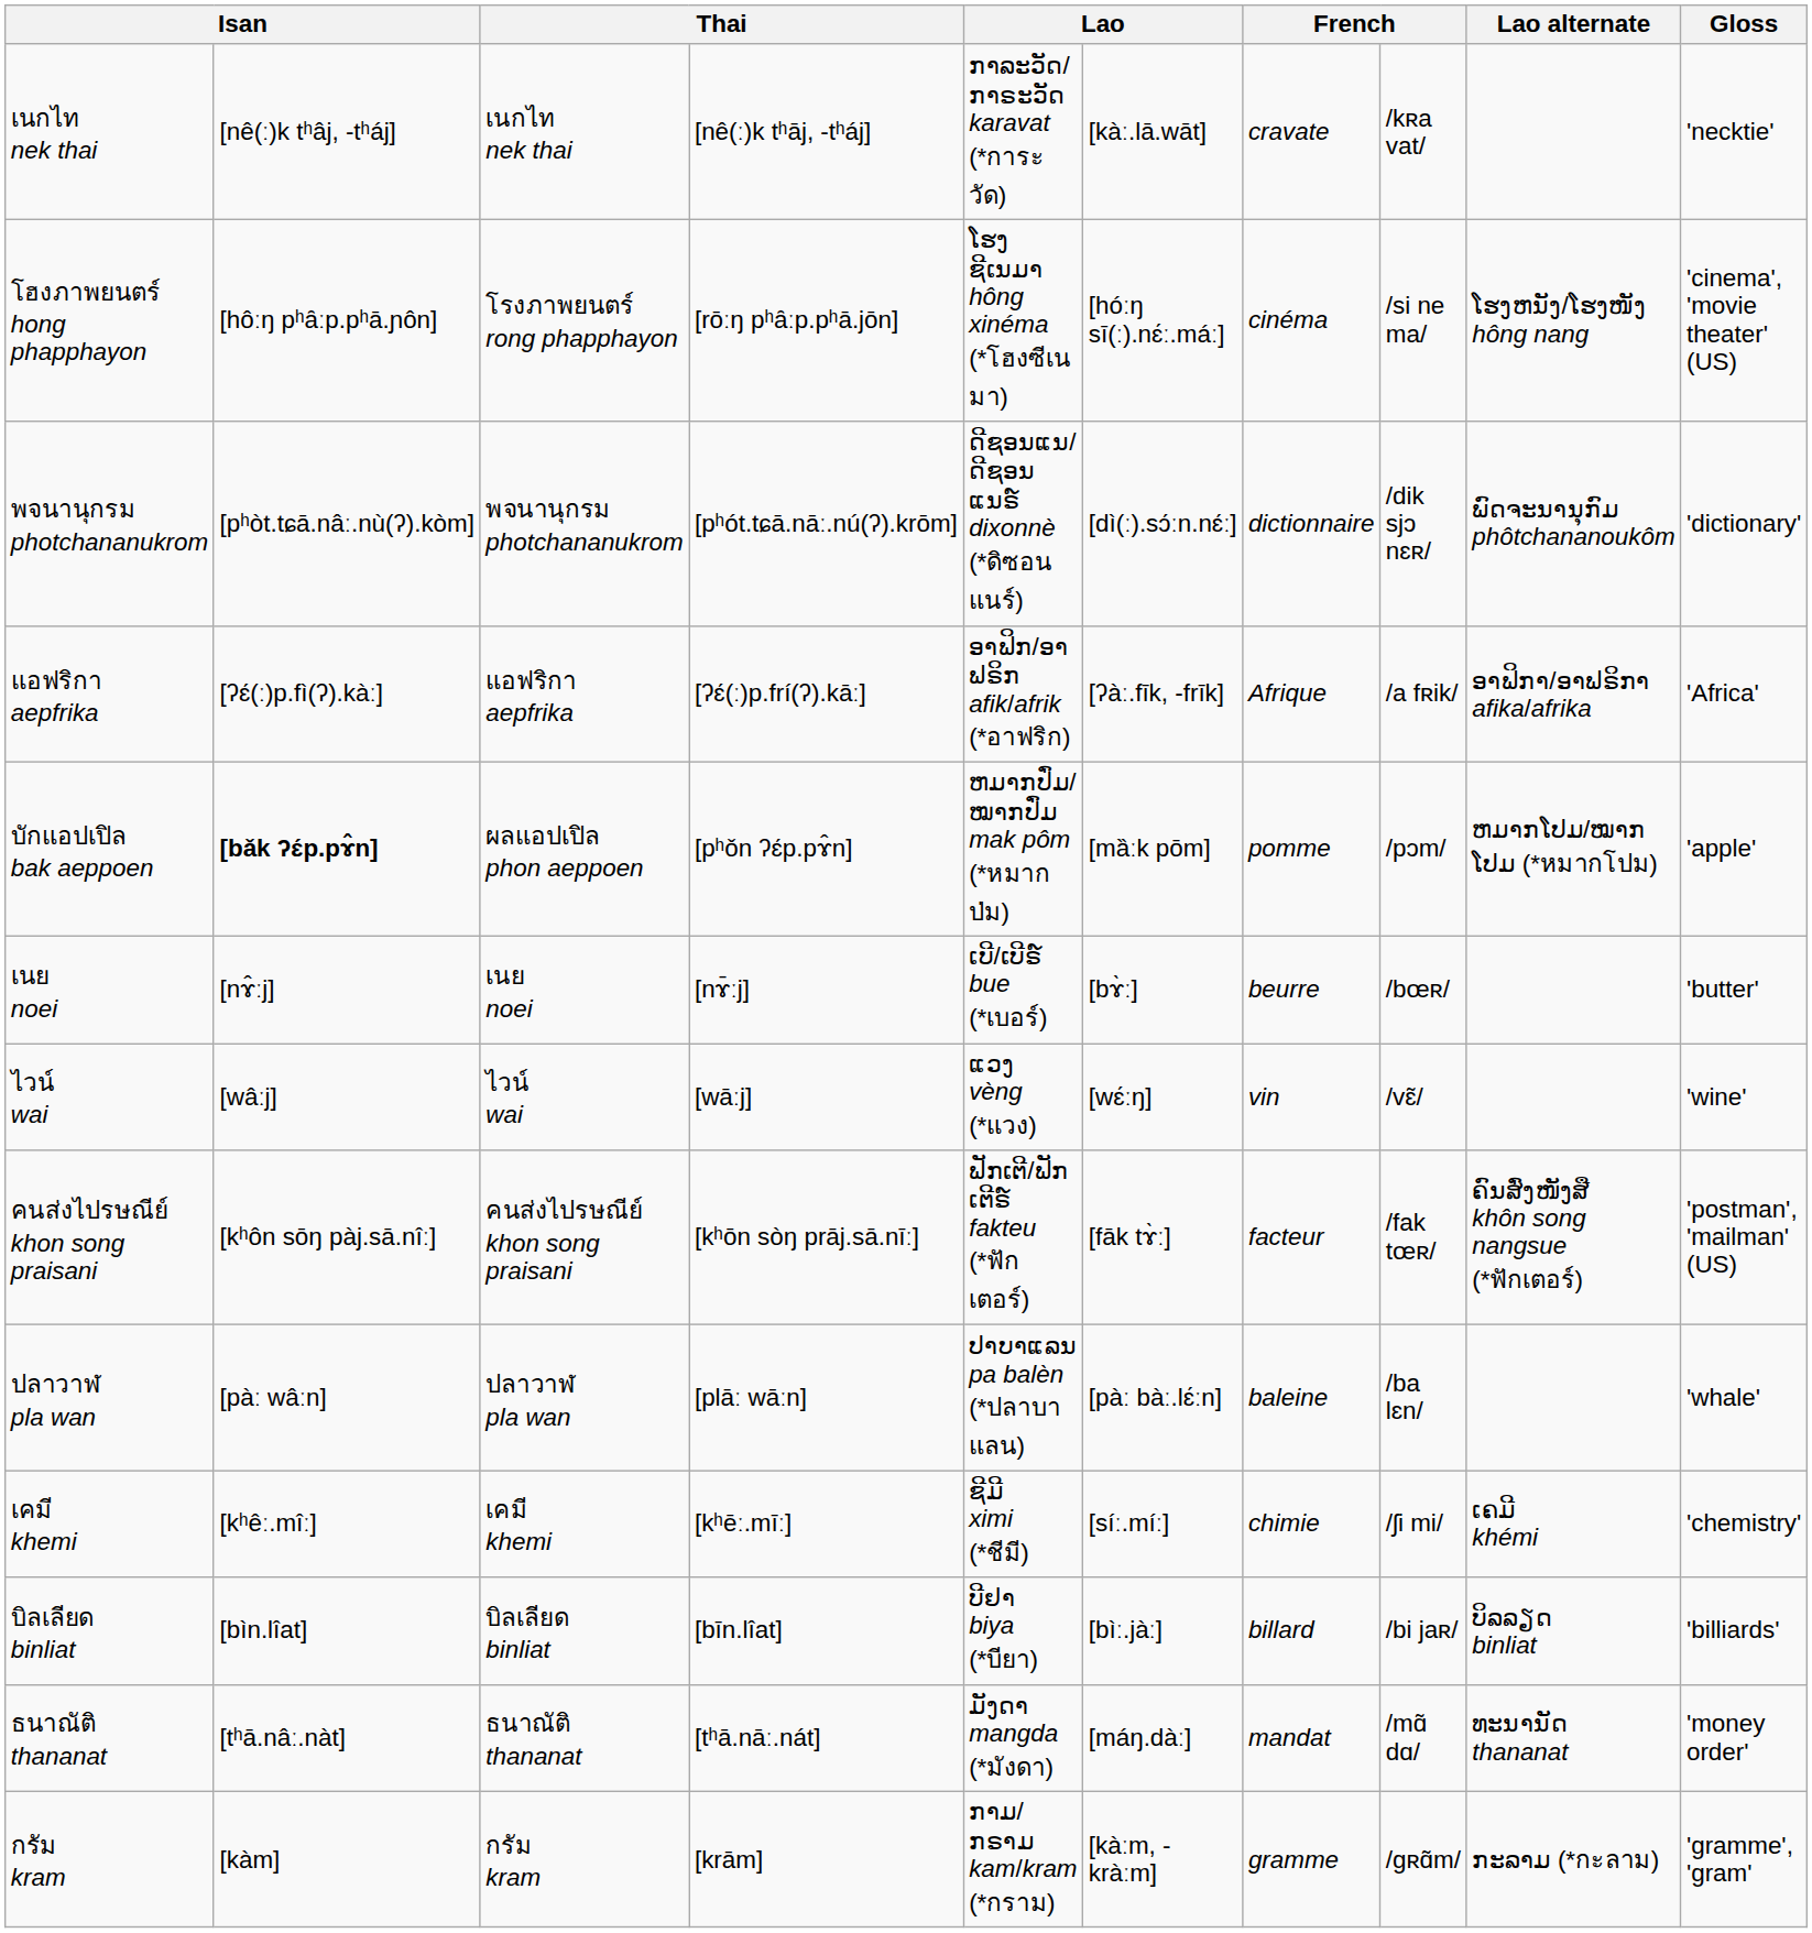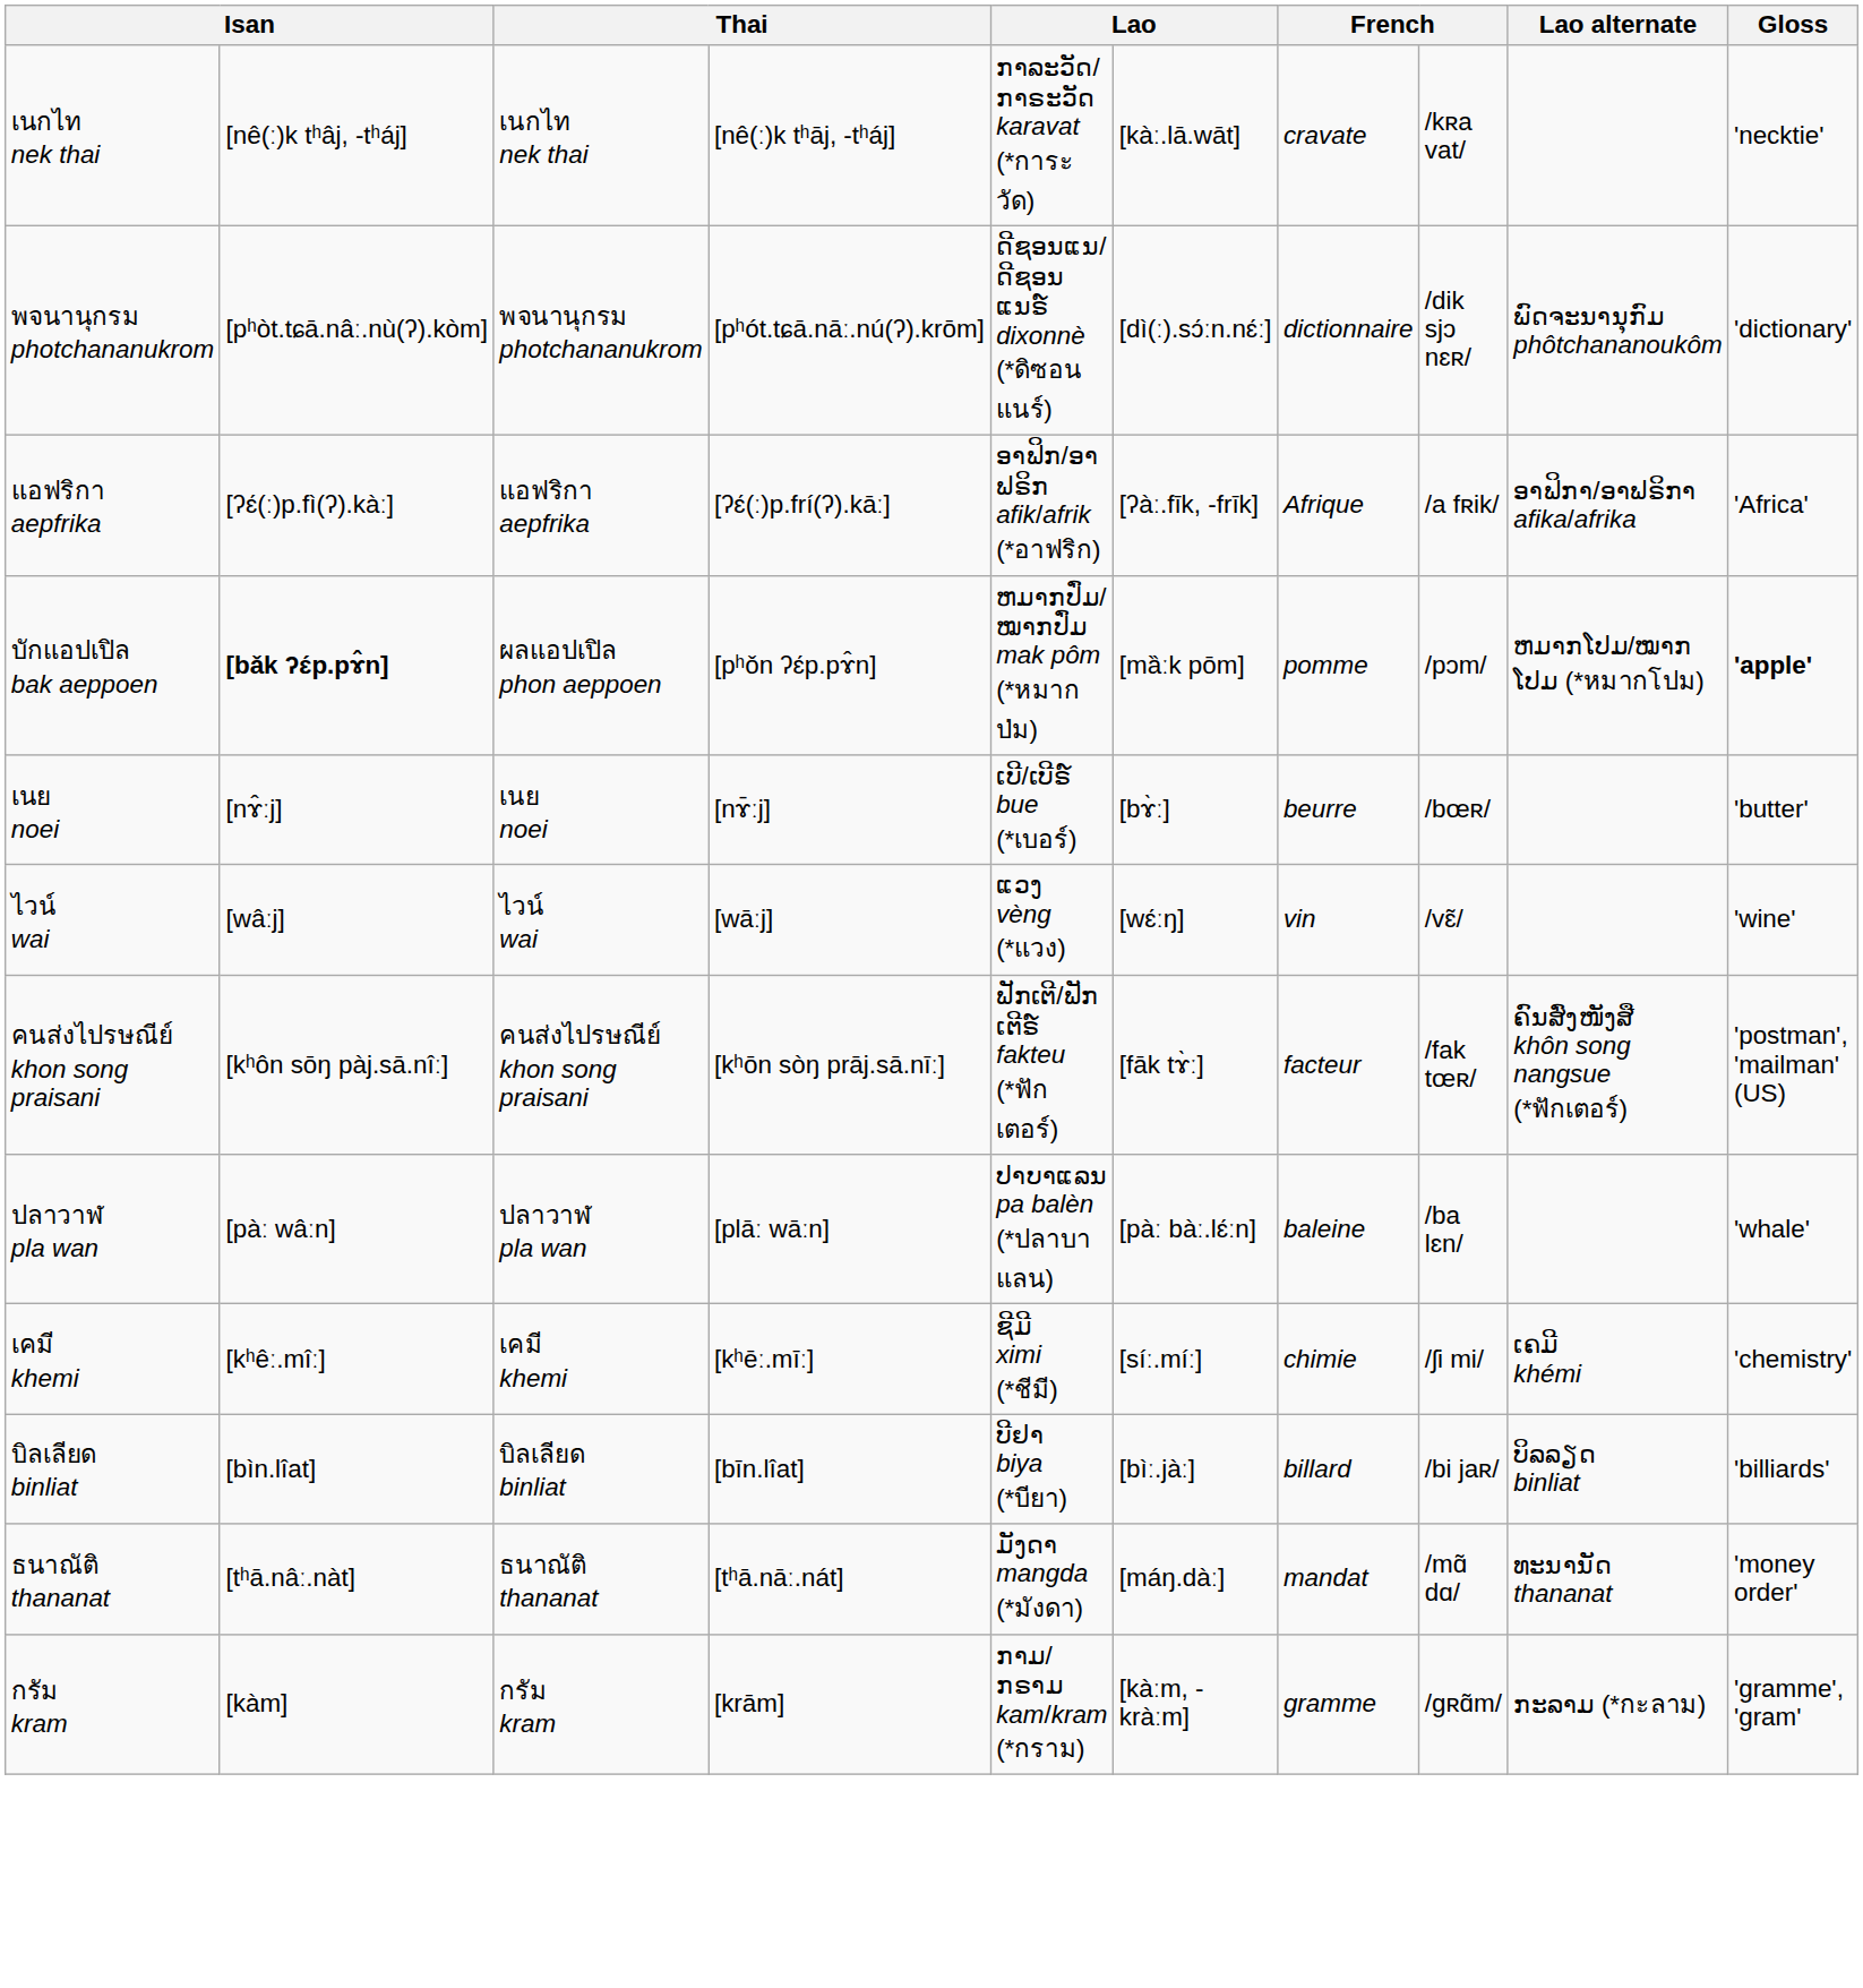- row: โฮงภาพยนตร์ hong phapphayon | [hôːŋ pʰȃːp.pʰā.ɲôn] | โรงภาพยนตร์ rong phapphayon | [rōːŋ pʰȃːp.pʰā.jōn] | ໂຮງຊີເນມາ hông xinéma (*โฮงซีเนมา) | [hóːŋ sī(ː).nɛ́ː.máː] | cinéma | /si ne ma/ | ໂຮງຫນັງ/ໂຮງໜັງ hông nang | 'cinema', 'movie theater' (US)
บักแอปเปิล bak aeppoen | Gloss: normal -> bold
